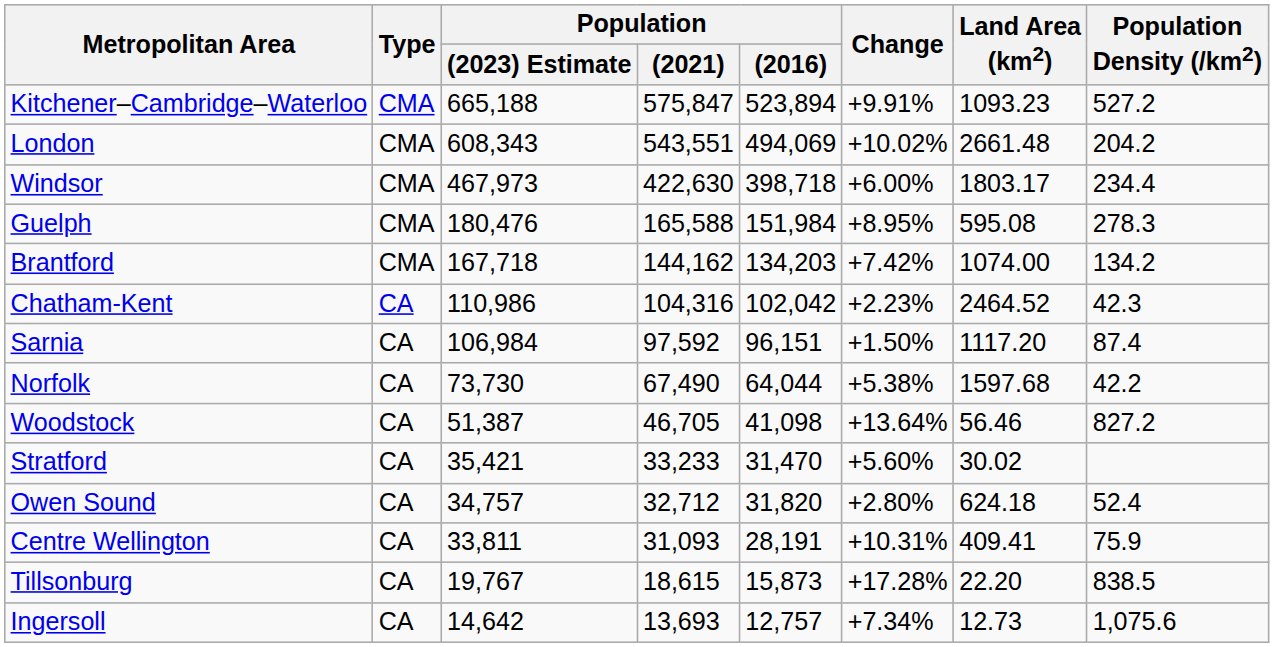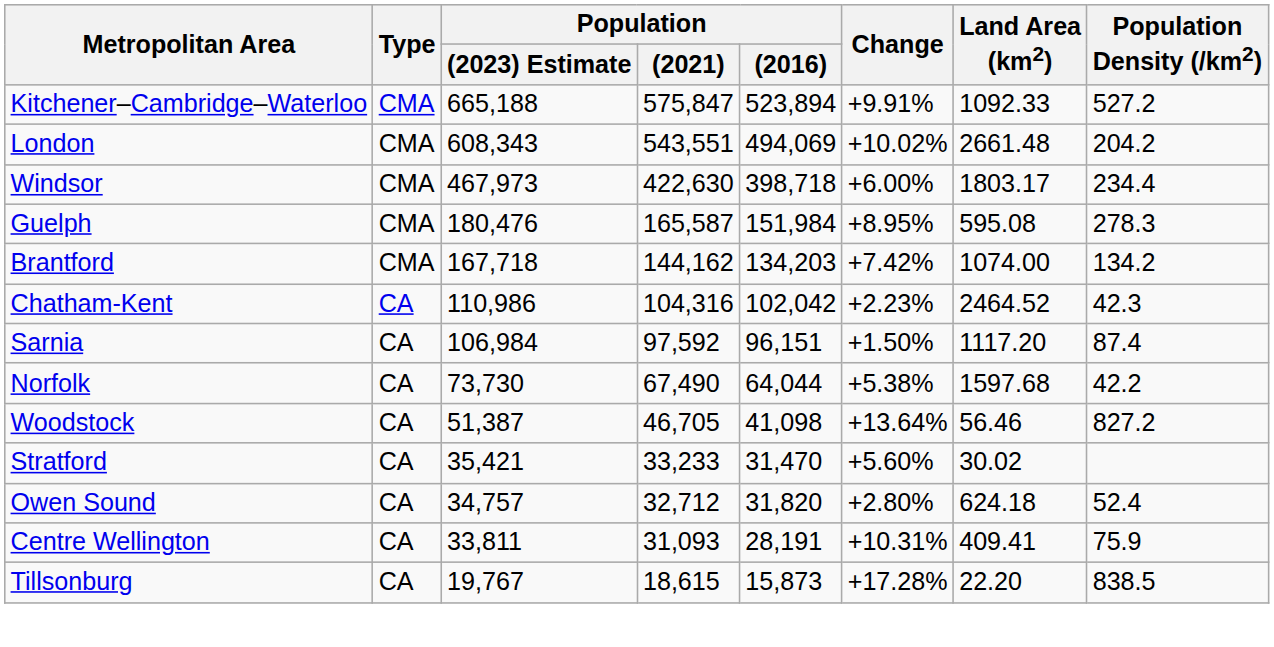Kitchener–Cambridge–Waterloo | Land Area (km2): 1093.23 -> 1092.33
Guelph | Population / (2021): 165,588 -> 165,587
- row: Ingersoll | CA | 14,642 | 13,693 | 12,757 | +7.34% | 12.73 | 1,075.6
